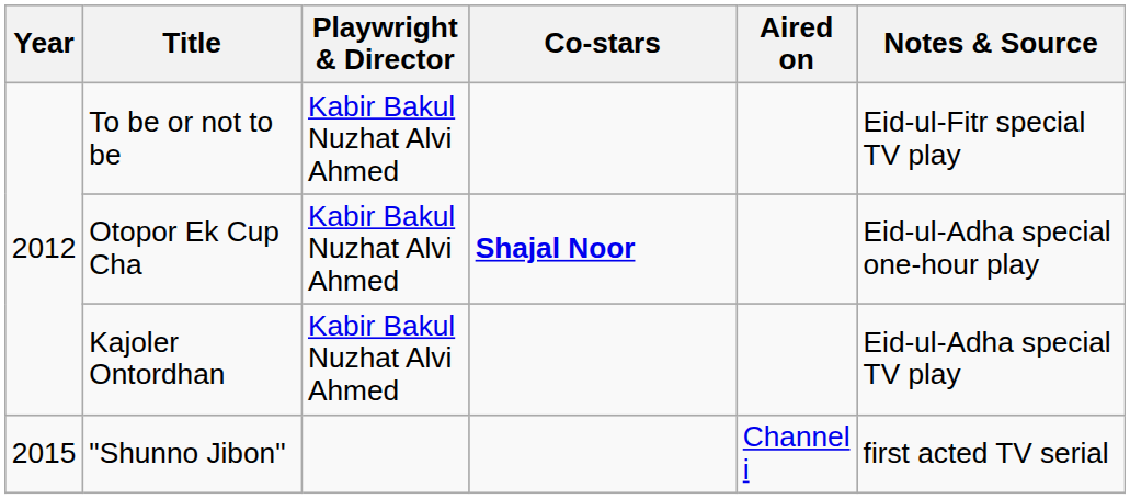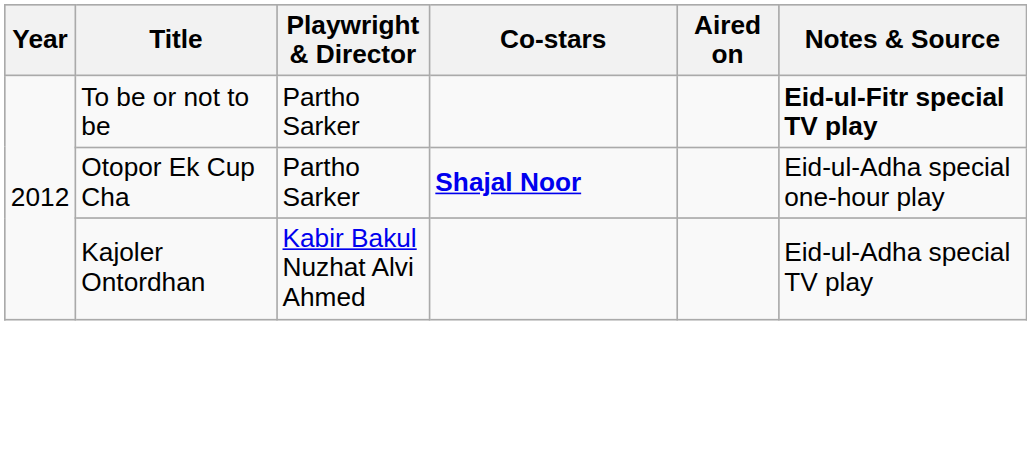To be or not to be | Playwright & Director: Kabir Bakul Nuzhat Alvi Ahmed -> Partho Sarker
To be or not to be | Notes & Source: normal -> bold
Otopor Ek Cup Cha | Playwright & Director: Kabir Bakul Nuzhat Alvi Ahmed -> Partho Sarker
- row: 2015 | "Shunno Jibon" | Channel i | first acted TV serial
